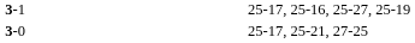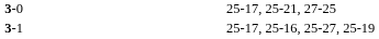rows swapped: 3-0 <-> 3-1
